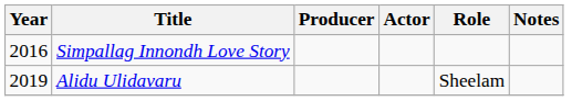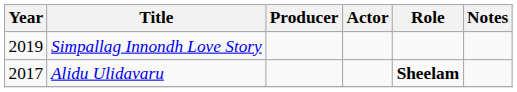Simpallag Innondh Love Story | Year: 2016 -> 2019
Alidu Ulidavaru | Year: 2019 -> 2017
Alidu Ulidavaru | Role: normal -> bold
